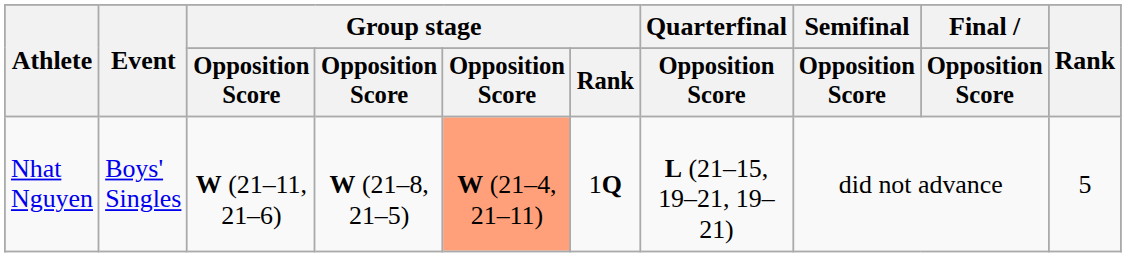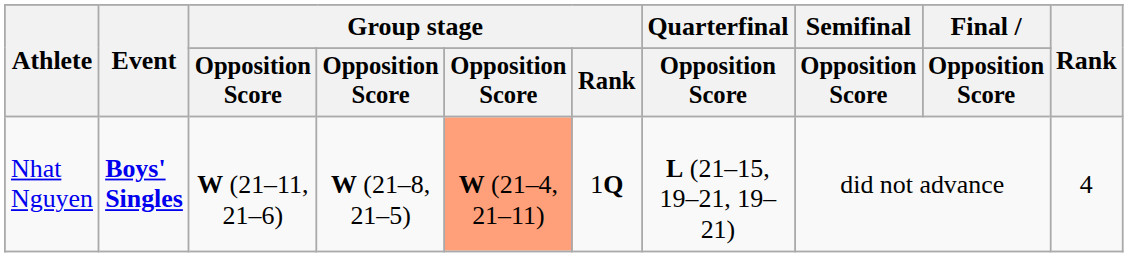Nhat Nguyen | Event: normal -> bold
Nhat Nguyen | Rank: 5 -> 4
